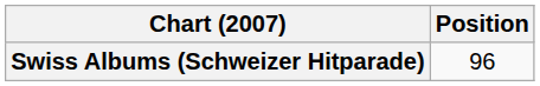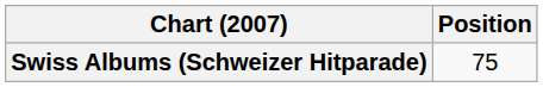Swiss Albums (Schweizer Hitparade) | Position: 96 -> 75
